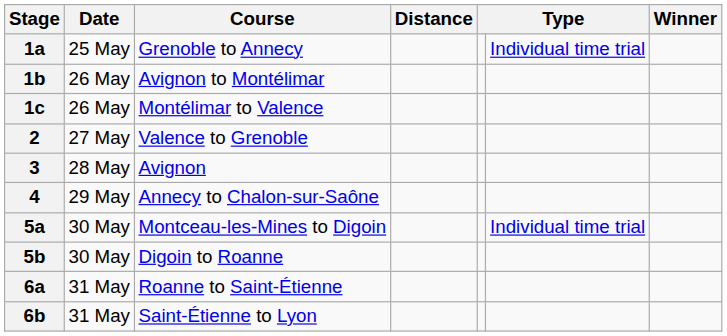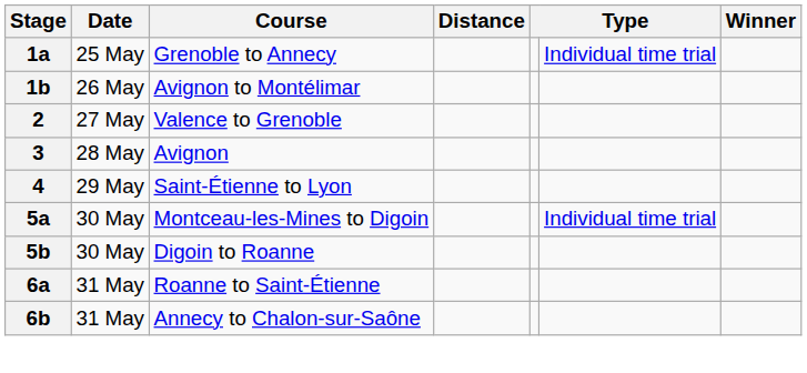- row: 1c | 26 May | Montélimar to Valence
4 | Course: Annecy to Chalon-sur-Saône -> Saint-Étienne to Lyon
6b | Course: Saint-Étienne to Lyon -> Annecy to Chalon-sur-Saône
